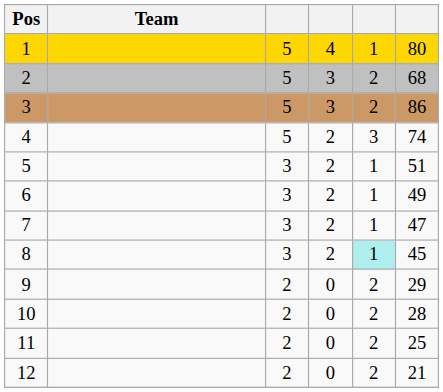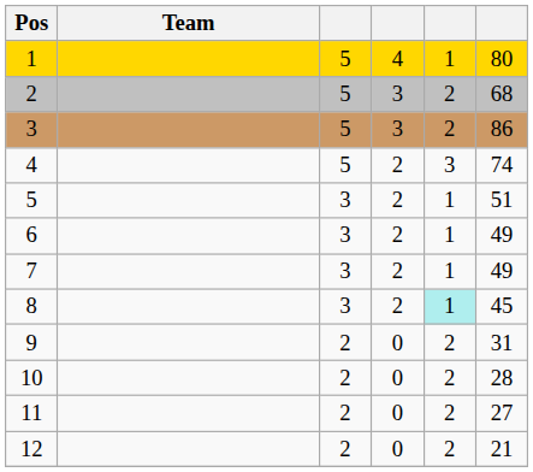7 | column 6: 47 -> 49
9 | column 6: 29 -> 31
11 | column 6: 25 -> 27
